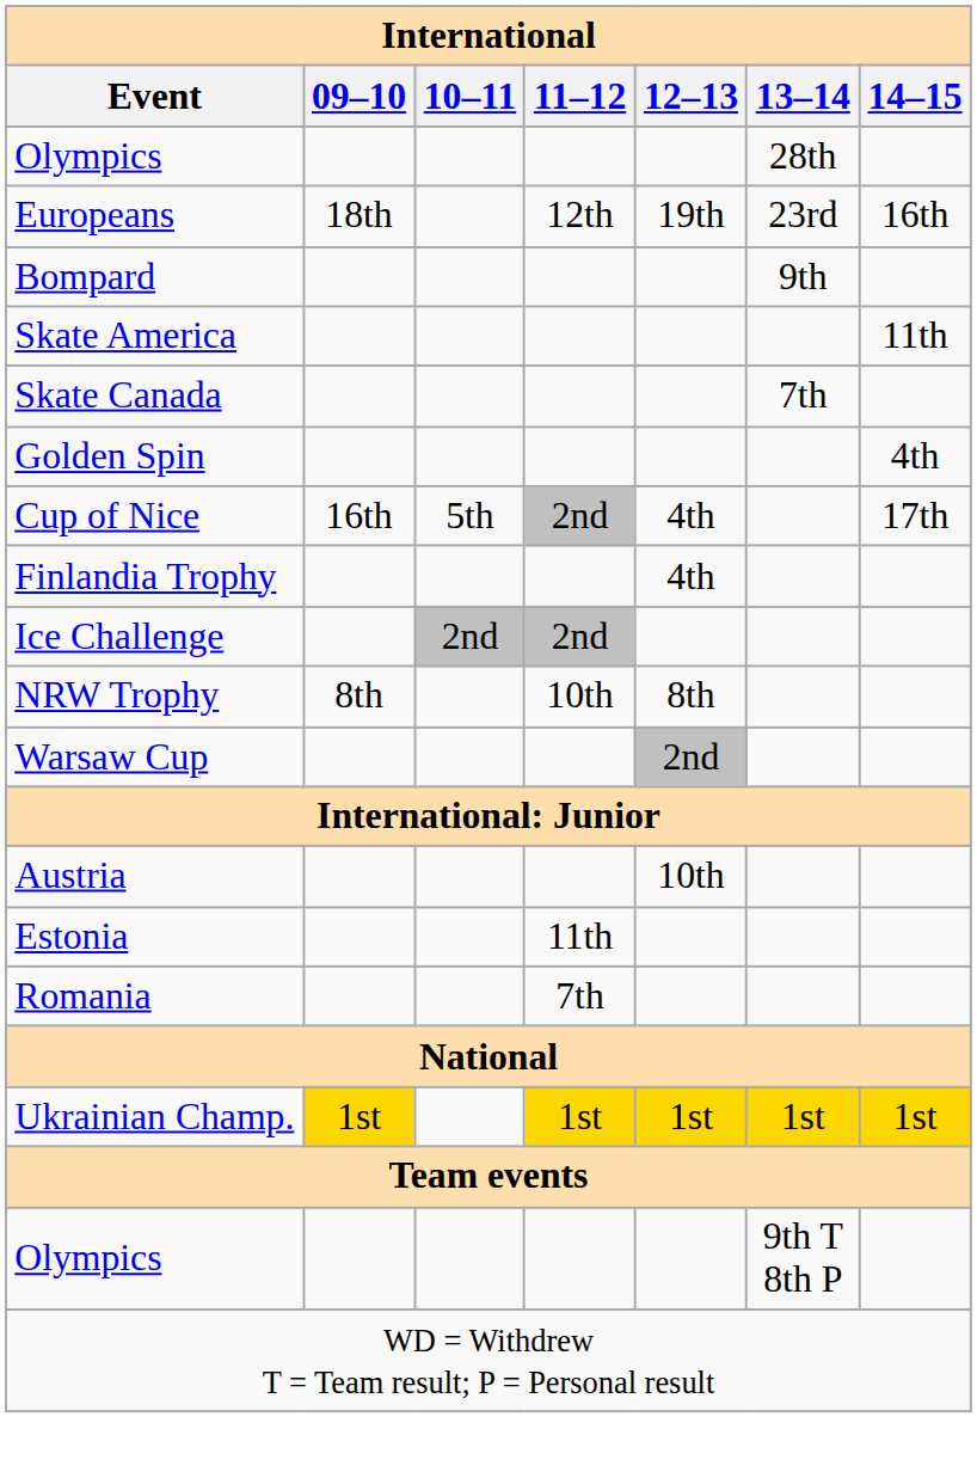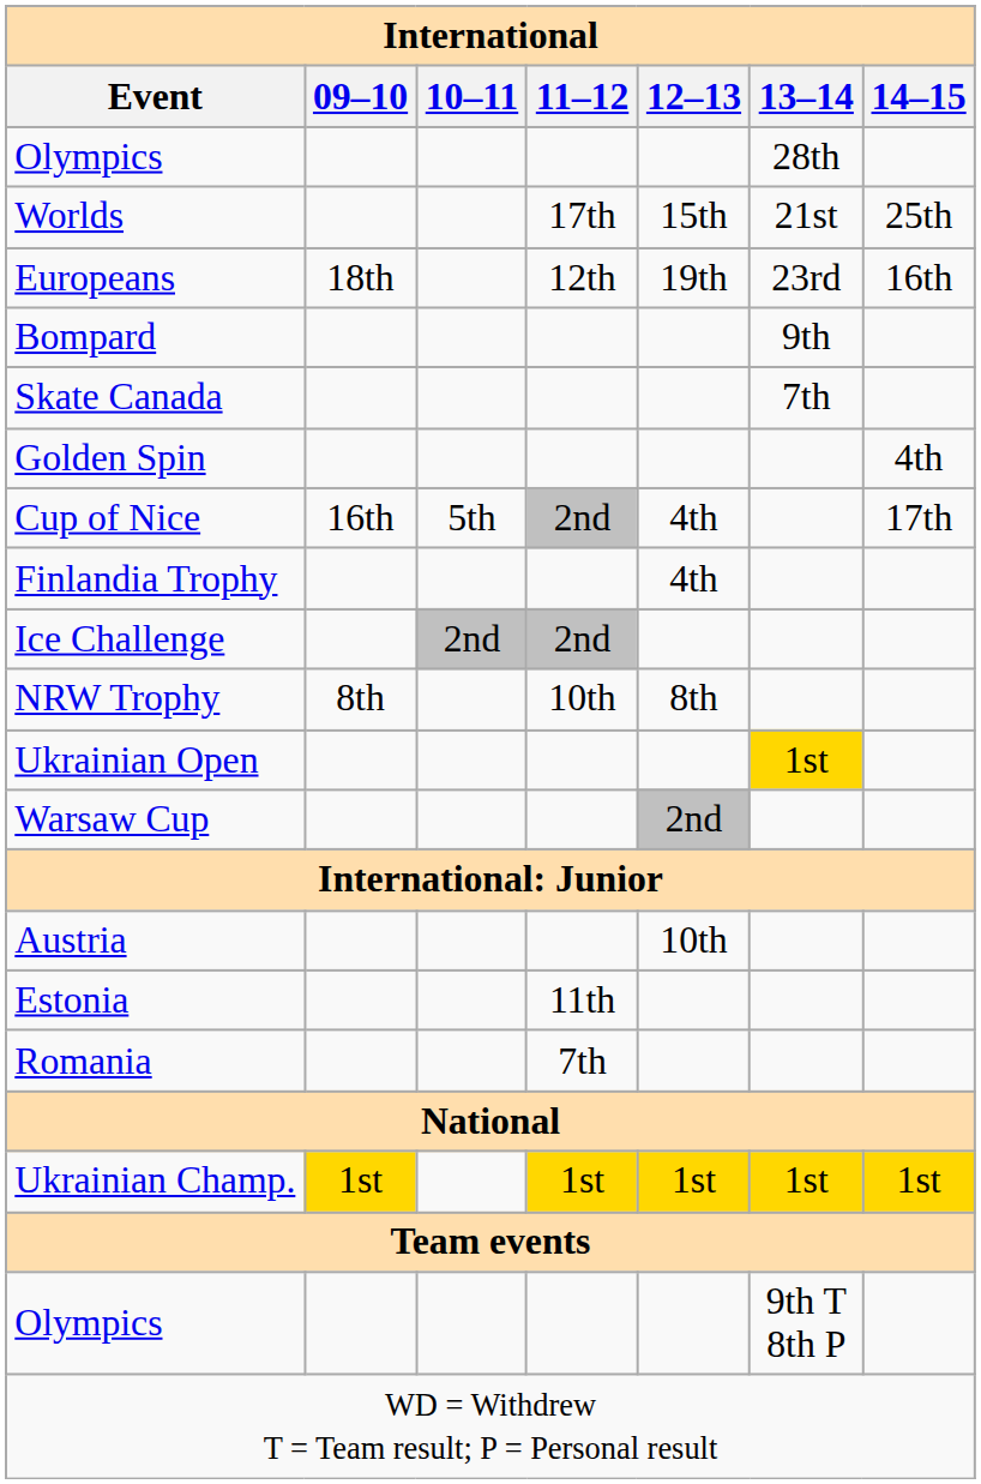+ row: Worlds | 17th | 15th | 21st | 25th
- row: Skate America | 11th
+ row: Ukrainian Open | 1st
